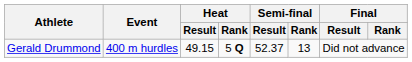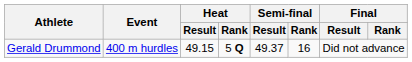Gerald Drummond | Semi-final / Result: 52.37 -> 49.37
Gerald Drummond | Semi-final / Rank: 13 -> 16
